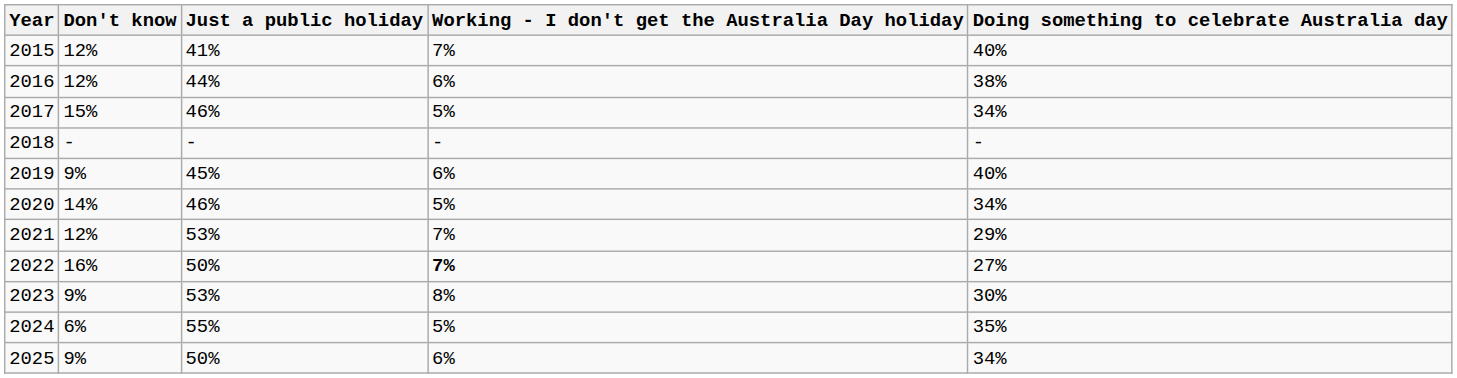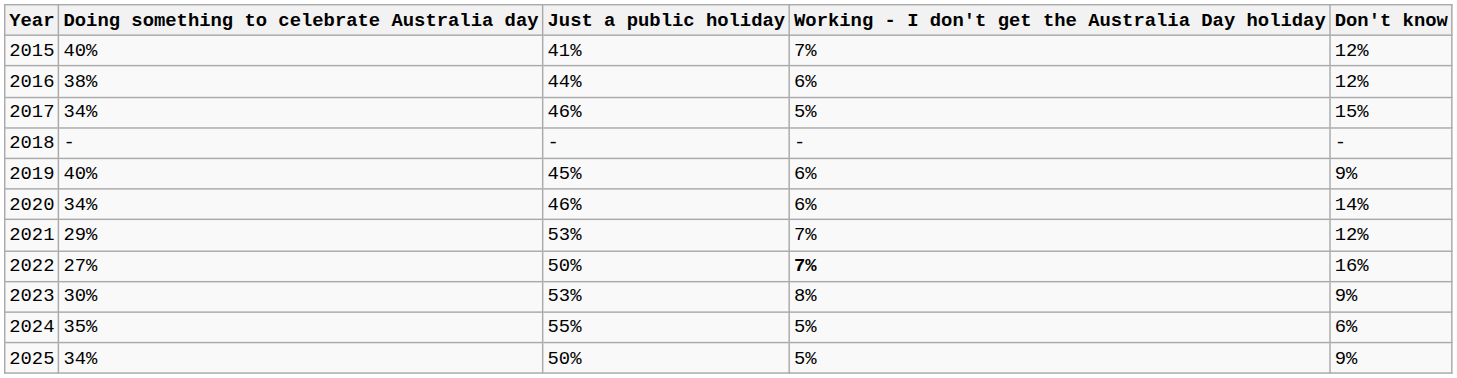columns swapped: Doing something to celebrate Australia day <-> Don't know
2020 | Working - I don't get the Australia Day holiday: 5% -> 6%
2025 | Working - I don't get the Australia Day holiday: 6% -> 5%
